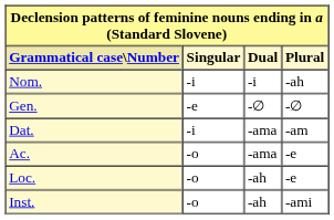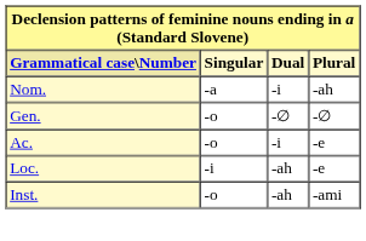Nom. | Singular: -i -> -a
Gen. | Singular: -e -> -o
- row: Dat. | -i | -ama | -am
Ac. | Dual: -ama -> -i
Loc. | Singular: -o -> -i
